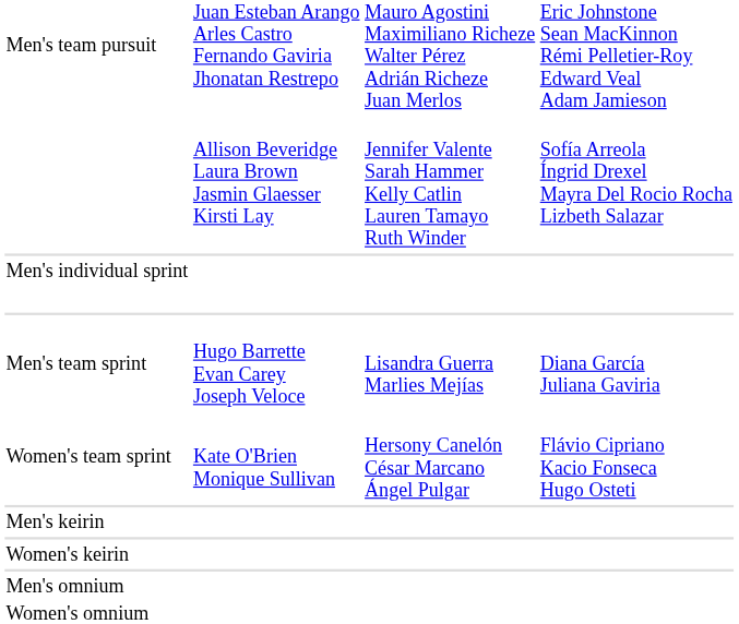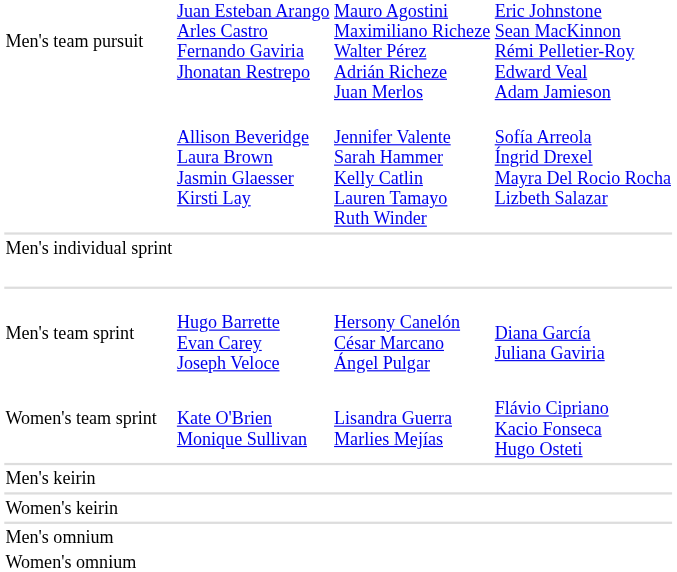Men's team sprint | column 3: Lisandra Guerra Marlies Mejías -> Hersony Canelón César Marcano Ángel Pulgar
Women's team sprint | column 3: Hersony Canelón César Marcano Ángel Pulgar -> Lisandra Guerra Marlies Mejías
